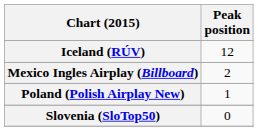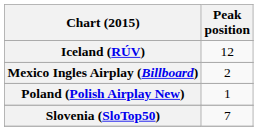Slovenia (SloTop50) | Peak position: 0 -> 7
